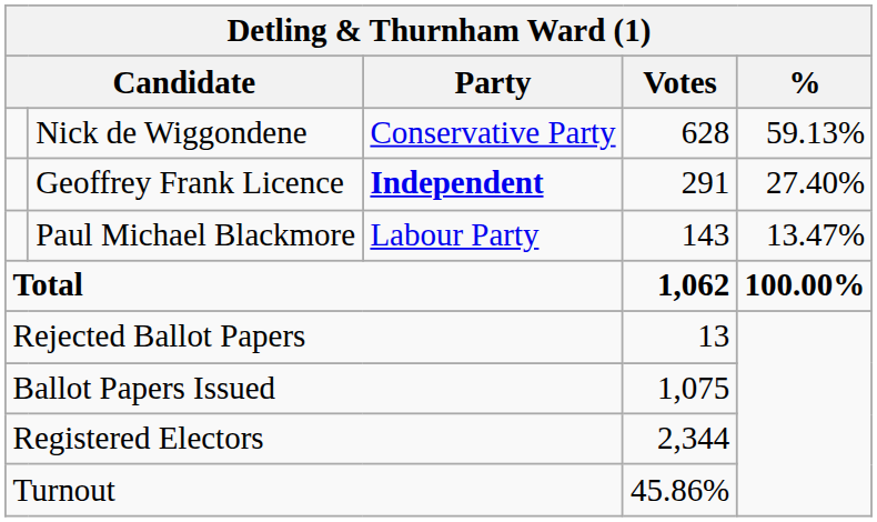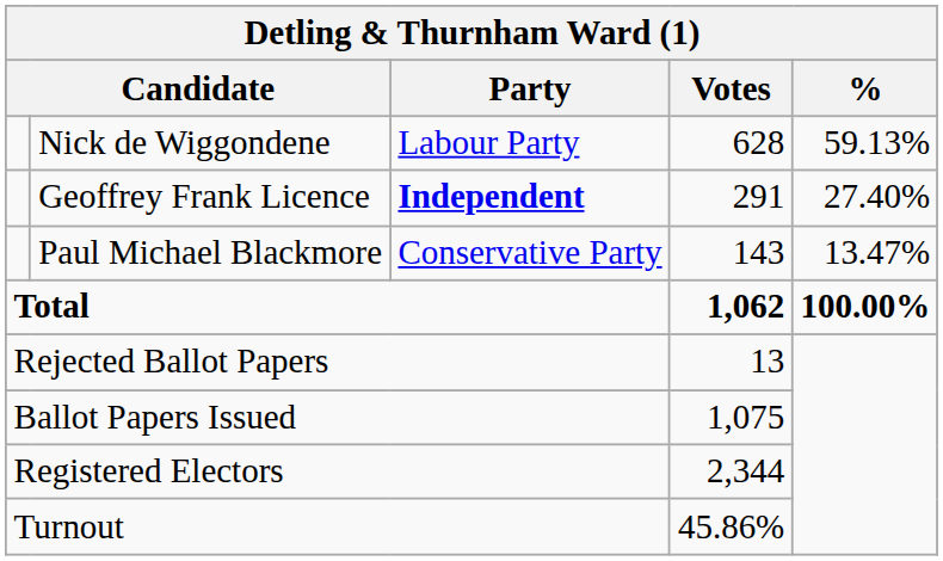Nick de Wiggondene | Party: Conservative Party -> Labour Party
Paul Michael Blackmore | Party: Labour Party -> Conservative Party
